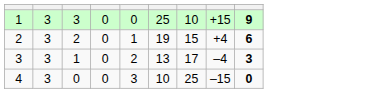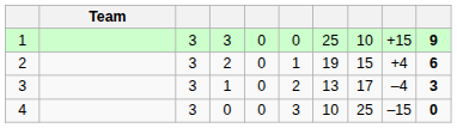+ column: Team
